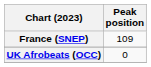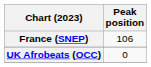France (SNEP) | Peak position: 109 -> 106
